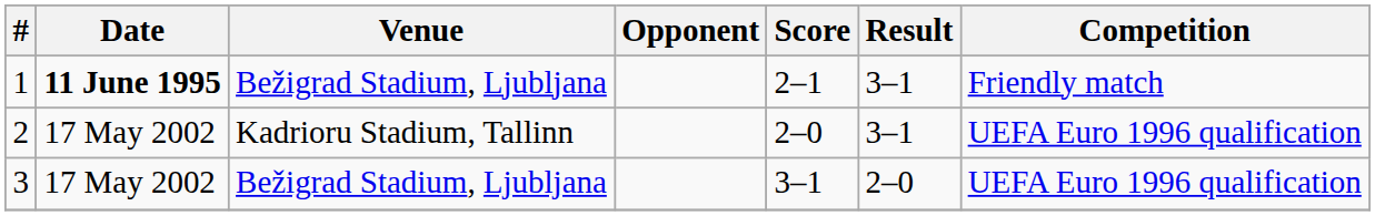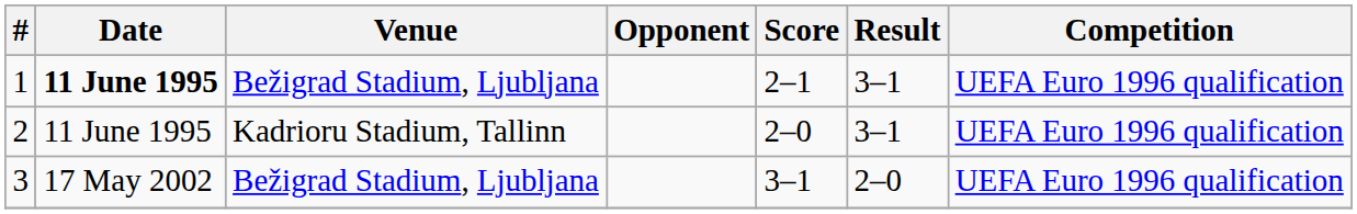1 | Competition: Friendly match -> UEFA Euro 1996 qualification
2 | Date: 17 May 2002 -> 11 June 1995
